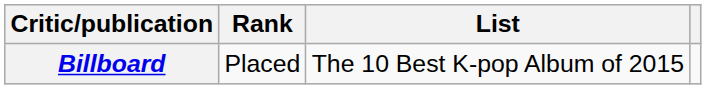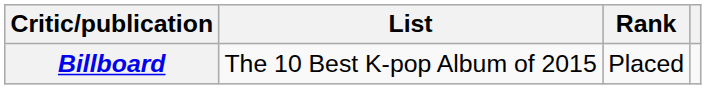columns swapped: List <-> Rank
